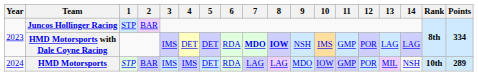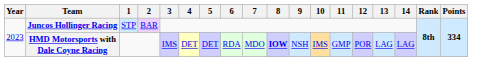HMD Motorsports with Dale Coyne Racing | 7: bold -> normal
- row: 2024 | HMD Motorsports | STP | BAR | IMS | IMS | DET | RDA | LAG | LAG | MDO | IOW | GMP | POR | MIL | NSH | 10th | 289
